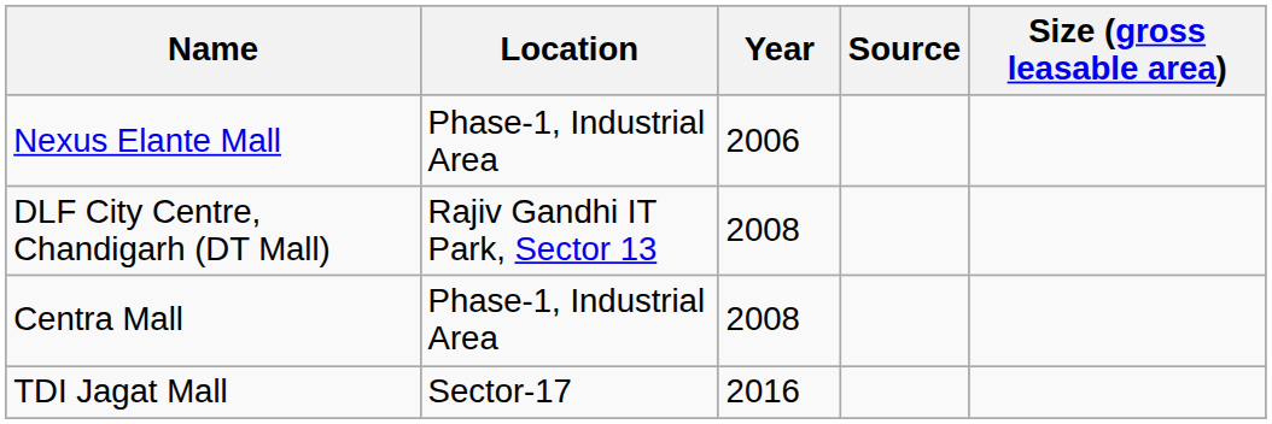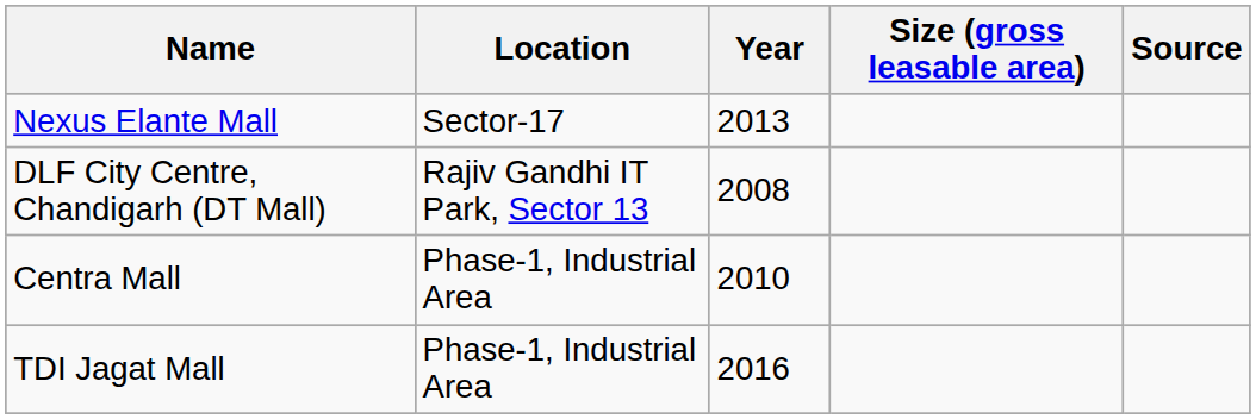columns swapped: Size (gross leasable area) <-> Source
Nexus Elante Mall | Location: Phase-1, Industrial Area -> Sector-17
Nexus Elante Mall | Year: 2006 -> 2013
Centra Mall | Year: 2008 -> 2010
TDI Jagat Mall | Location: Sector-17 -> Phase-1, Industrial Area
